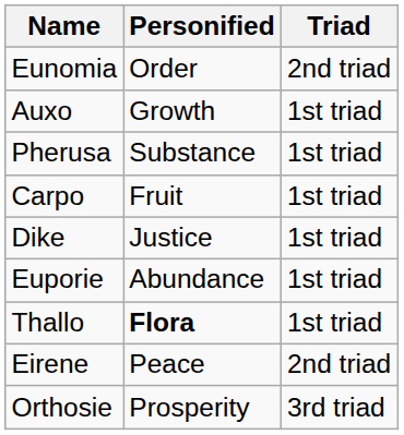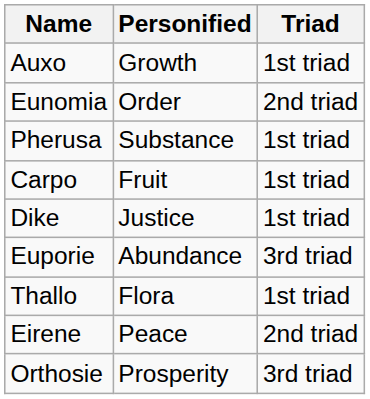rows swapped: Auxo <-> Eunomia
Euporie | Triad: 1st triad -> 3rd triad
Thallo | Personified: bold -> normal
